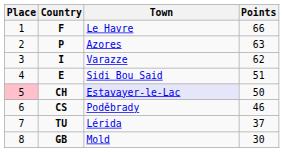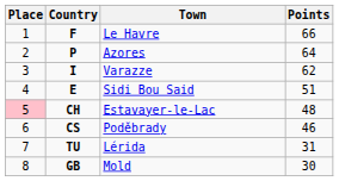P | Points: 63 -> 64
CH | Town: lavender background -> no background
CH | Points: 50 -> 48
TU | Points: 37 -> 31
